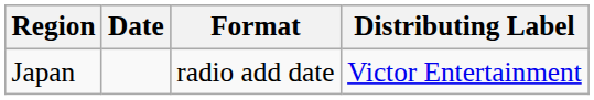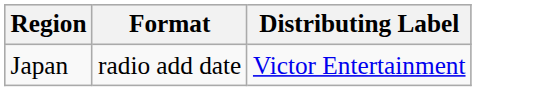- column: Date
